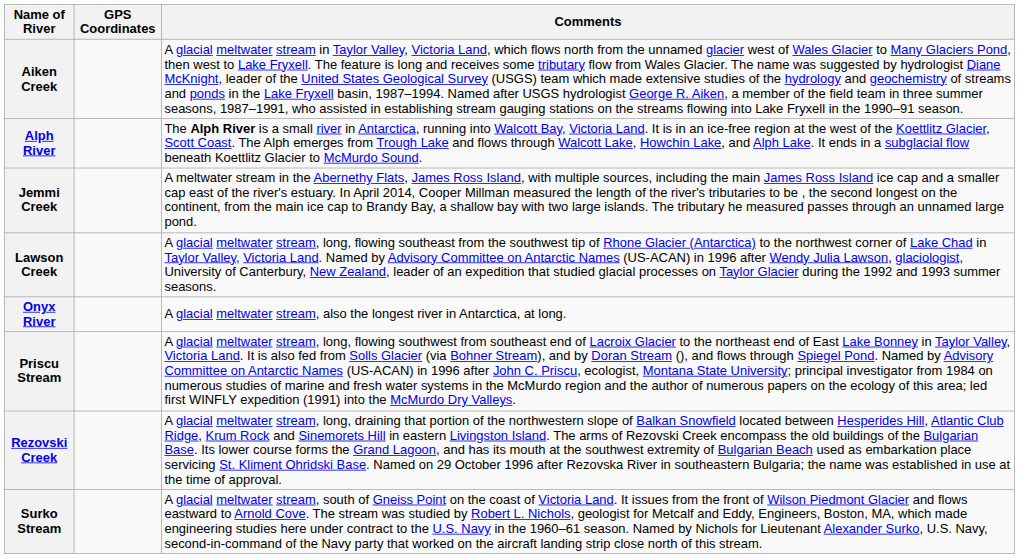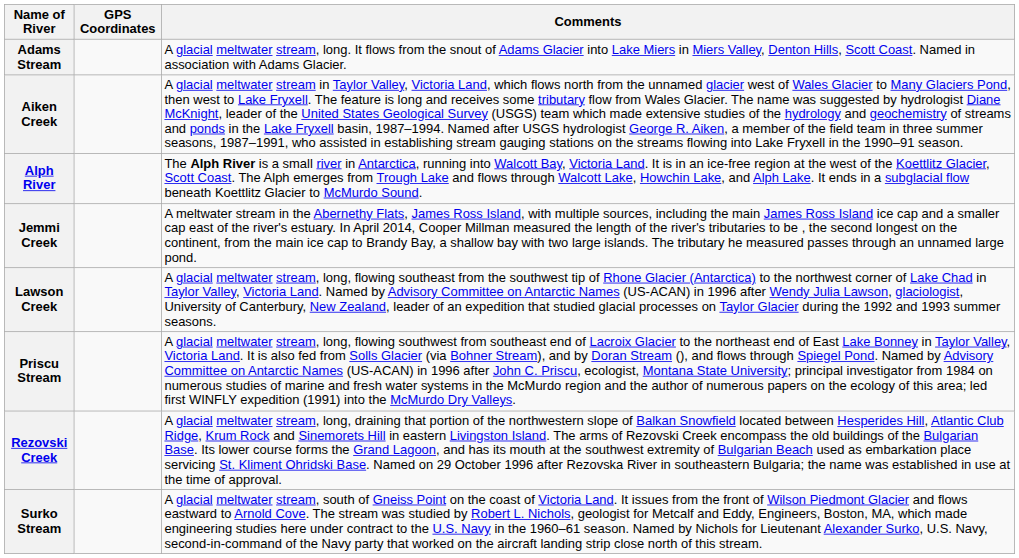+ row: Adams Stream | A glacial meltwater stream, long. It flows from the snout of Adams Glacier into Lake Miers in Miers Valley, Denton Hills, Scott Coast. Named in association with Adams Glacier.
- row: Onyx River | A glacial meltwater stream, also the longest river in Antarctica, at long.
